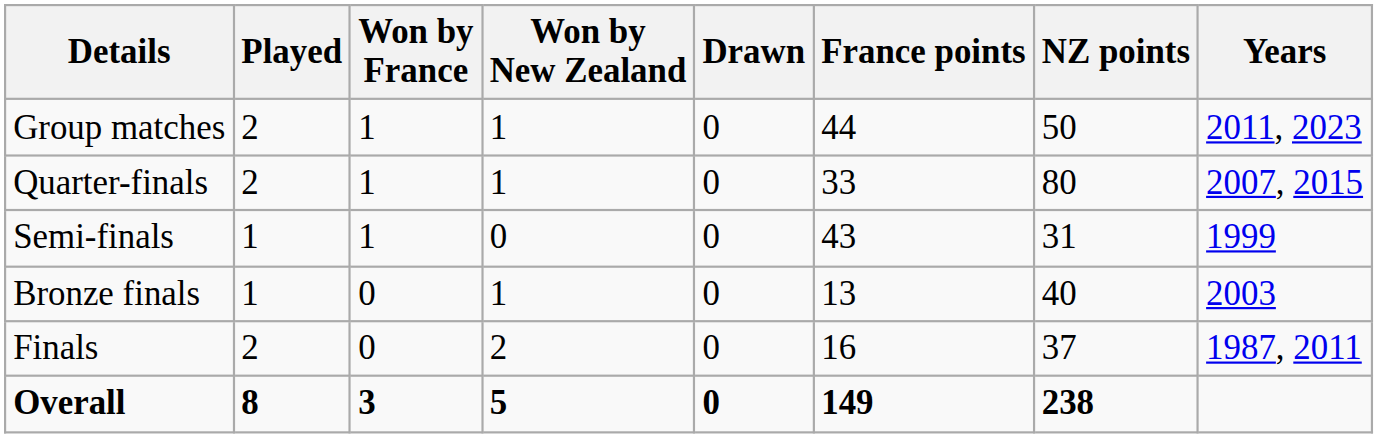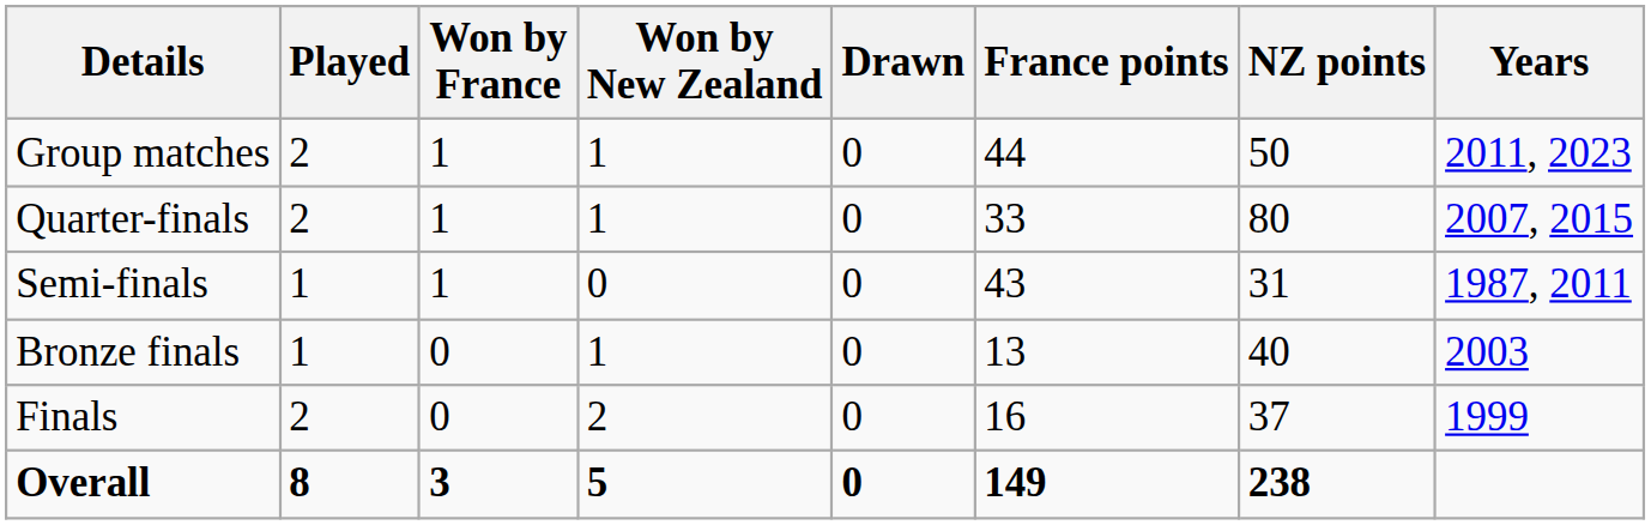Semi-finals | Years: 1999 -> 1987, 2011
Finals | Years: 1987, 2011 -> 1999
